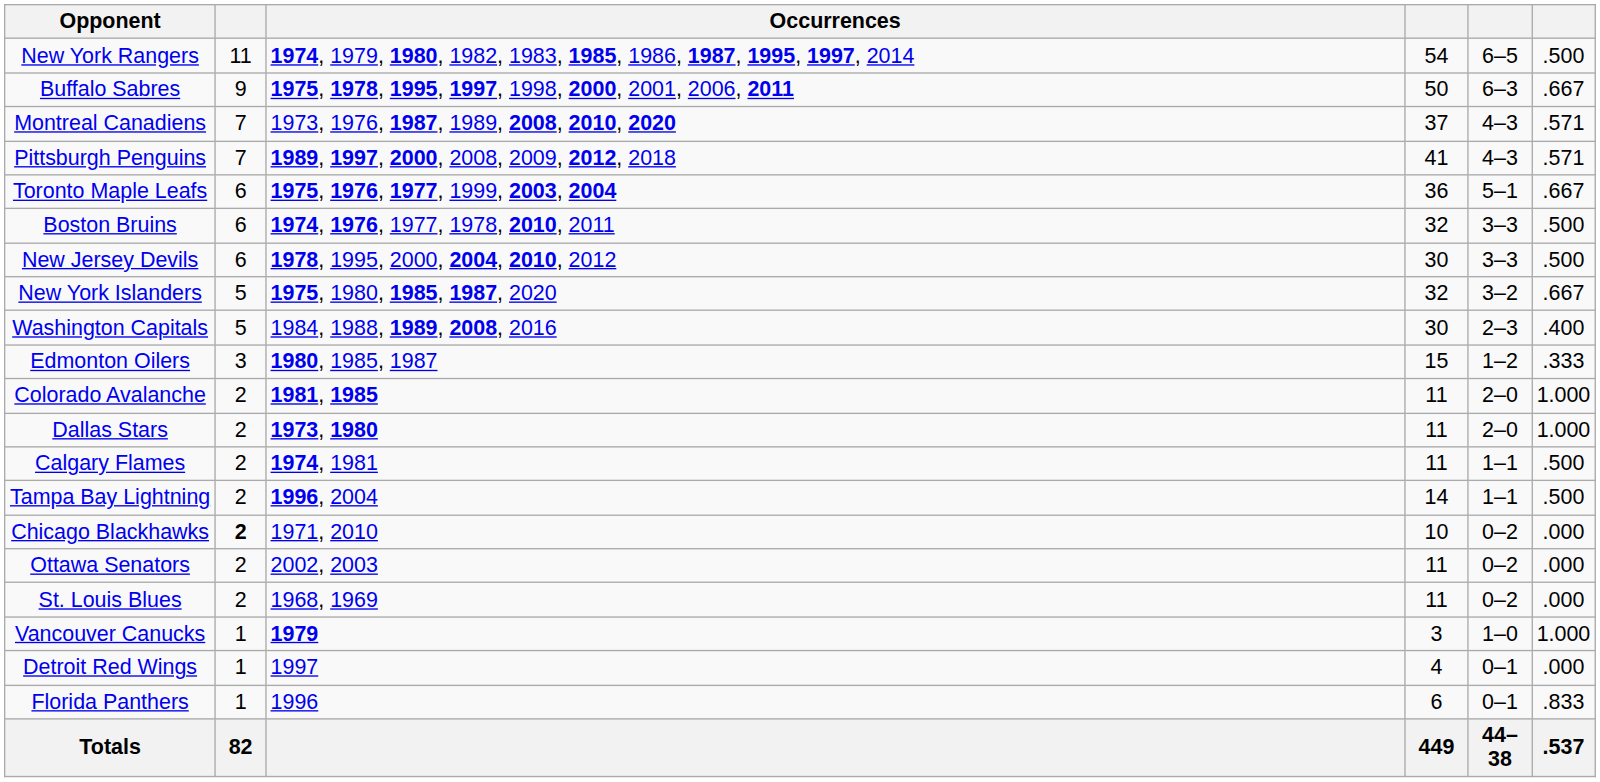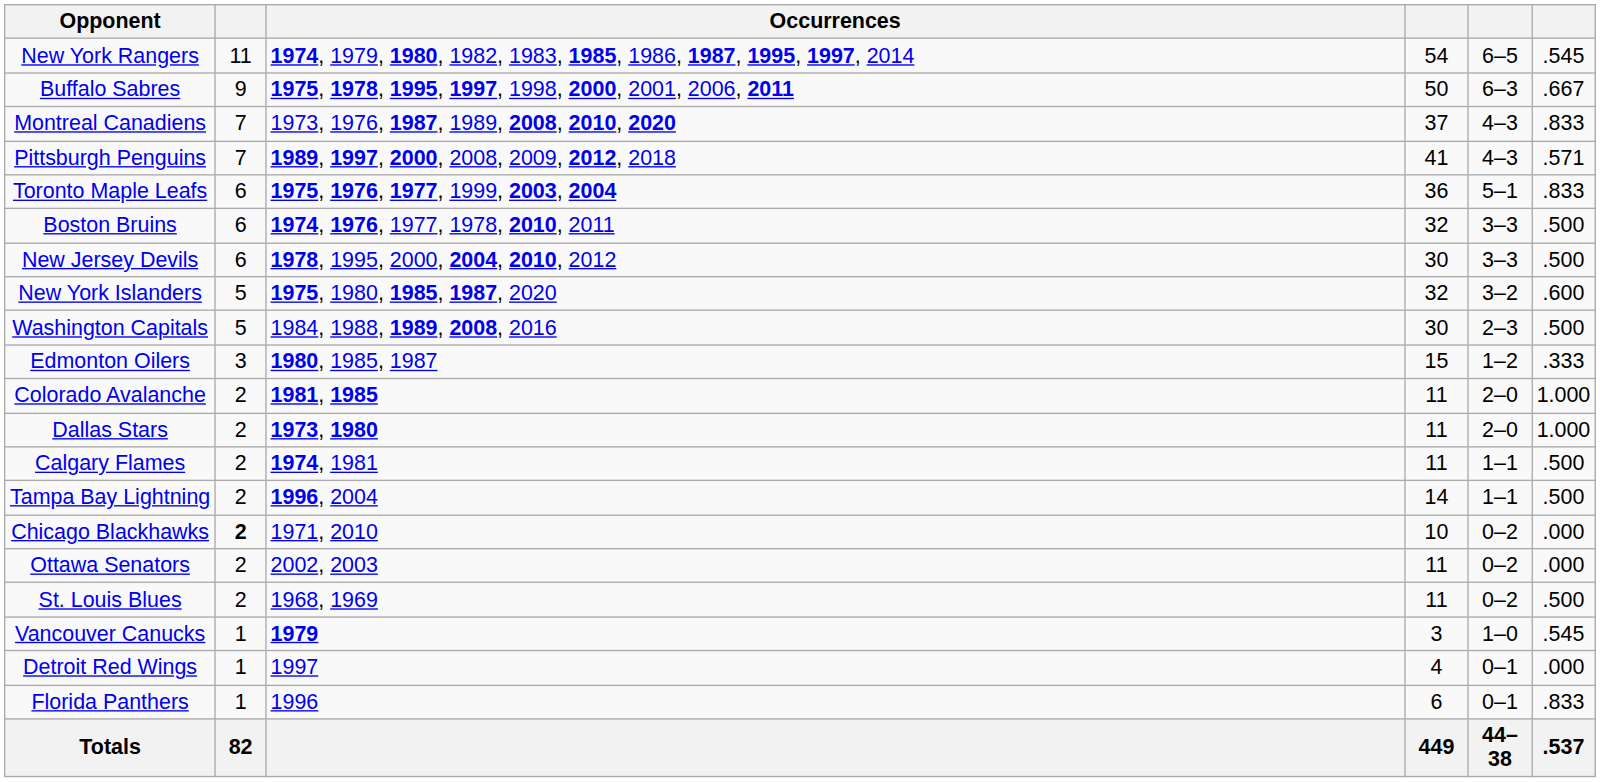New York Rangers | column 6: .500 -> .545
Montreal Canadiens | column 6: .571 -> .833
Toronto Maple Leafs | column 6: .667 -> .833
New York Islanders | column 6: .667 -> .600
Washington Capitals | column 6: .400 -> .500
St. Louis Blues | column 6: .000 -> .500
Vancouver Canucks | column 6: 1.000 -> .545
